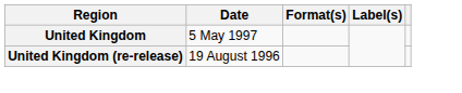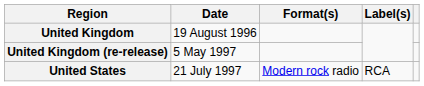United Kingdom | Date: 5 May 1997 -> 19 August 1996
United Kingdom (re-release) | Date: 19 August 1996 -> 5 May 1997
+ row: United States | 21 July 1997 | Modern rock radio | RCA
